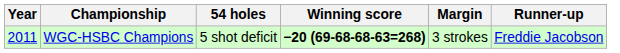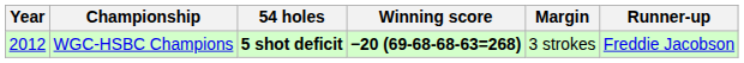WGC-HSBC Champions | Year: 2011 -> 2012
WGC-HSBC Champions | 54 holes: normal -> bold
